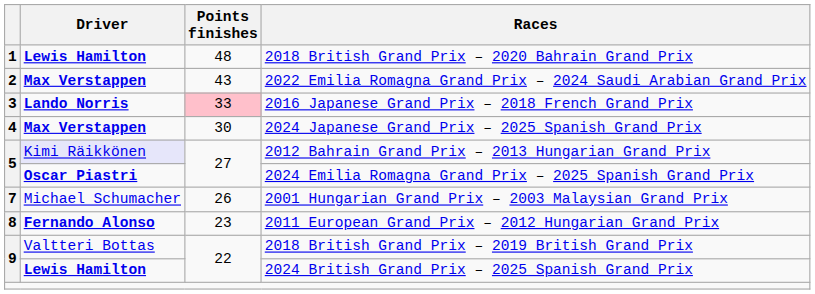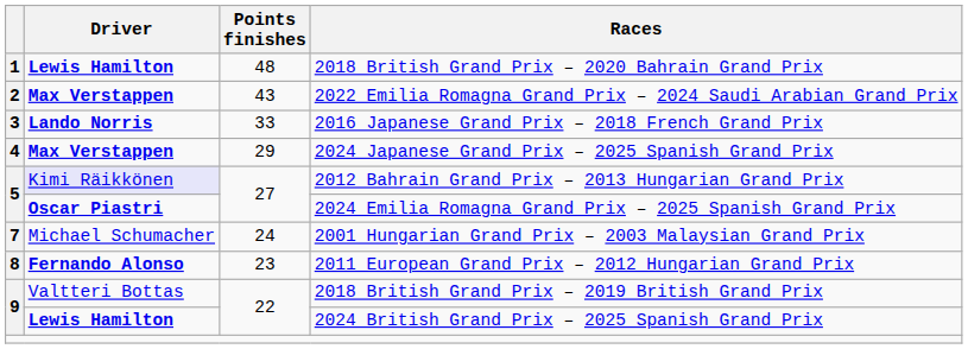2016 Japanese Grand Prix – 2018 French Grand Prix | Points finishes: pink background -> no background
2024 Japanese Grand Prix – 2025 Spanish Grand Prix | Points finishes: 30 -> 29
2001 Hungarian Grand Prix – 2003 Malaysian Grand Prix | Points finishes: 26 -> 24
